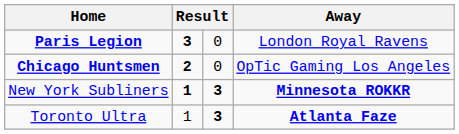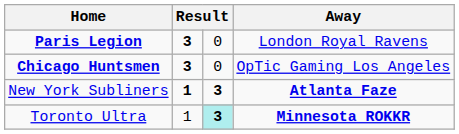Chicago Huntsmen | column 2: 2 -> 3
New York Subliners | Away: Minnesota ROKKR -> Atlanta Faze
Toronto Ultra | column 3: no background -> paleturquoise background
Toronto Ultra | Away: Atlanta Faze -> Minnesota ROKKR
